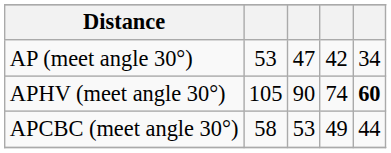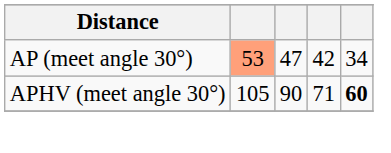AP (meet angle 30°) | column 2: no background -> lightsalmon background
APHV (meet angle 30°) | column 4: 74 -> 71
- row: APCBC (meet angle 30°) | 58 | 53 | 49 | 44
